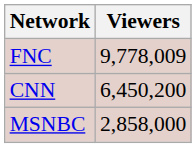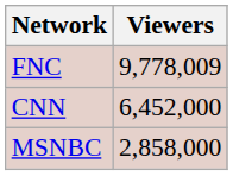CNN | Viewers: 6,450,200 -> 6,452,000
